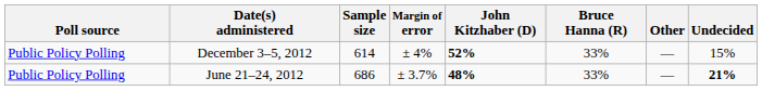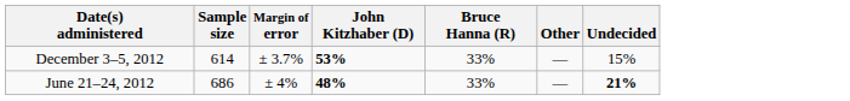- column: Poll source | Public Policy Polling | Public Policy Polling
December 3–5, 2012 | Margin of error: ± 4% -> ± 3.7%
December 3–5, 2012 | John Kitzhaber (D): 52% -> 53%
June 21–24, 2012 | Margin of error: ± 3.7% -> ± 4%
